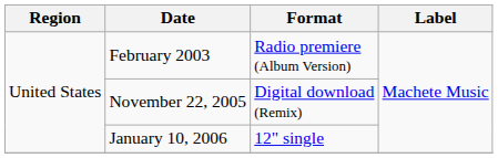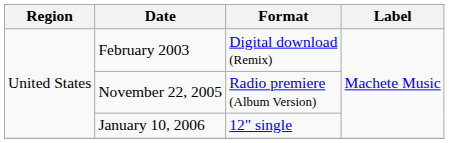February 2003 | Format: Radio premiere (Album Version) -> Digital download (Remix)
November 22, 2005 | Format: Digital download (Remix) -> Radio premiere (Album Version)
